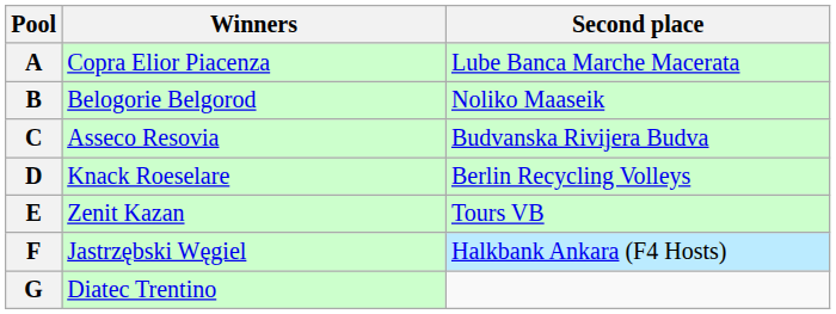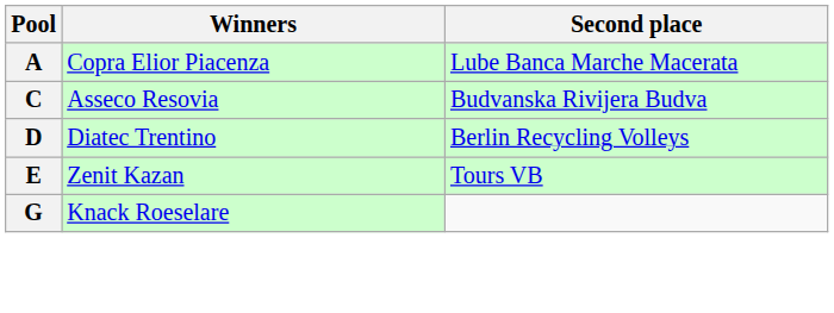- row: B | Belogorie Belgorod | Noliko Maaseik
D | Winners: Knack Roeselare -> Diatec Trentino
- row: F | Jastrzębski Węgiel | Halkbank Ankara (F4 Hosts)
G | Winners: Diatec Trentino -> Knack Roeselare
